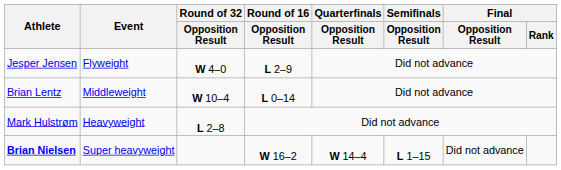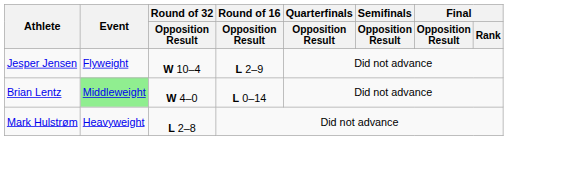Jesper Jensen | Round of 32 / Opposition Result: W 4–0 -> W 10–4
Brian Lentz | Event: no background -> lightgreen background
Brian Lentz | Round of 32 / Opposition Result: W 10–4 -> W 4–0
- row: Brian Nielsen | Super heavyweight | W 16–2 | W 14–4 | L 1–15 | Did not advance
